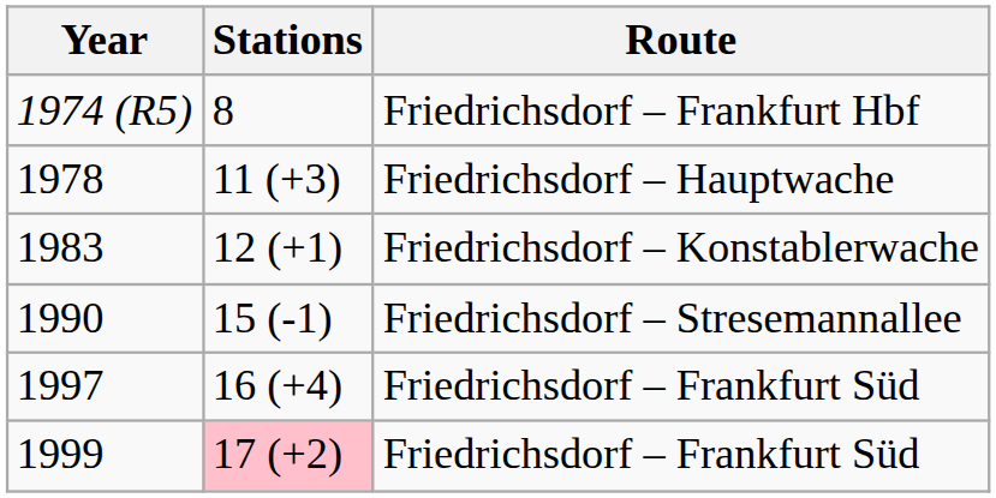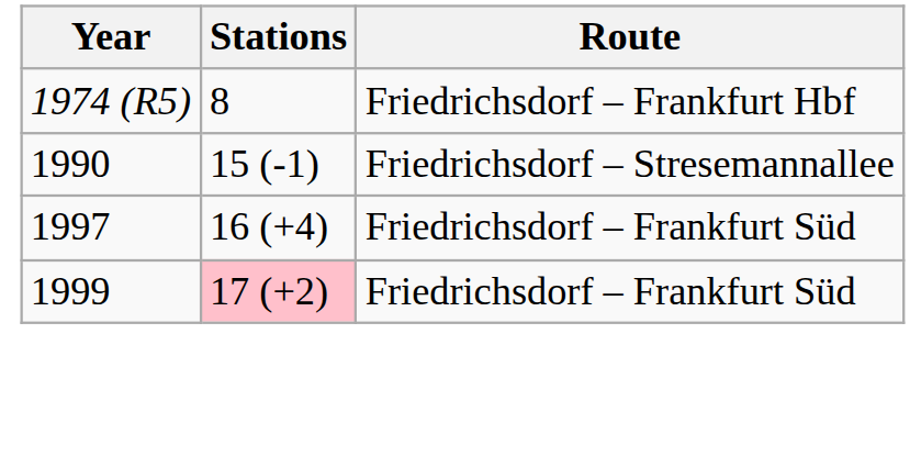- row: 1978 | 11 (+3) | Friedrichsdorf – Hauptwache
- row: 1983 | 12 (+1) | Friedrichsdorf – Konstablerwache
